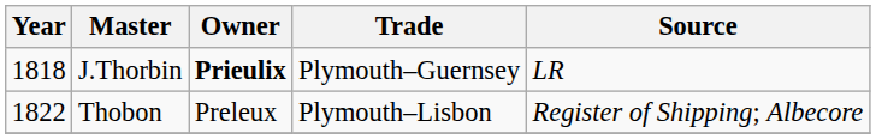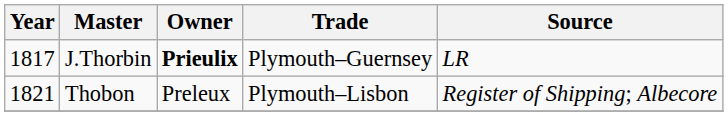J.Thorbin | Year: 1818 -> 1817
Thobon | Year: 1822 -> 1821
